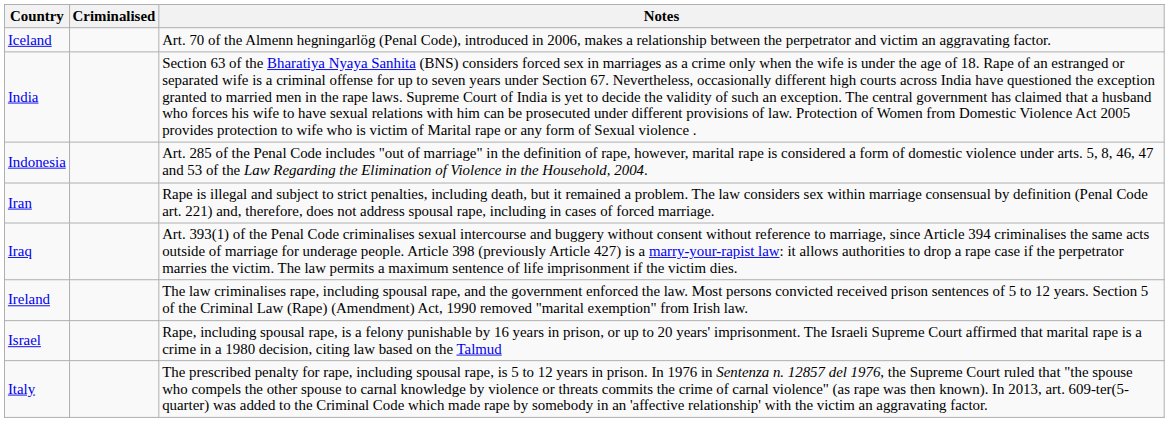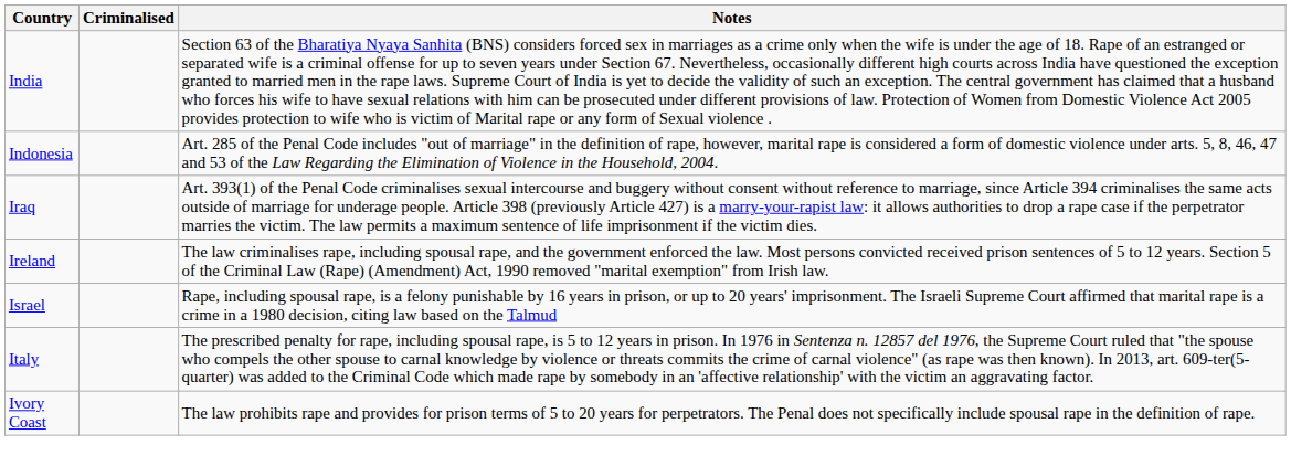- row: Iceland | Art. 70 of the Almenn hegningarlög (Penal Code), introduced in 2006, makes a relationship between the perpetrator and victim an aggravating factor.
- row: Iran | Rape is illegal and subject to strict penalties, including death, but it remained a problem. The law considers sex within marriage consensual by definition (Penal Code art. 221) and, therefore, does not address spousal rape, including in cases of forced marriage.
+ row: Ivory Coast | The law prohibits rape and provides for prison terms of 5 to 20 years for perpetrators. The Penal does not specifically include spousal rape in the definition of rape.
